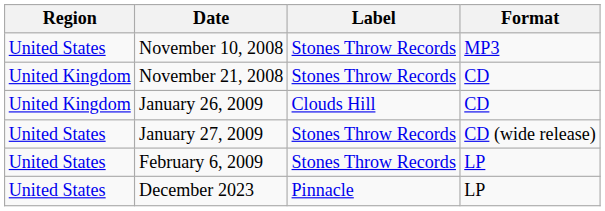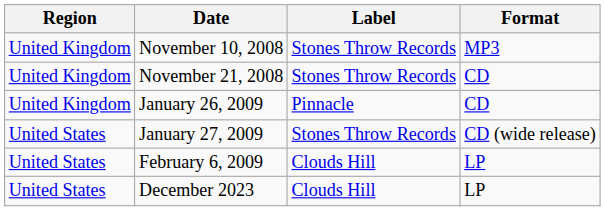November 10, 2008 | Region: United States -> United Kingdom
January 26, 2009 | Label: Clouds Hill -> Pinnacle
February 6, 2009 | Label: Stones Throw Records -> Clouds Hill
December 2023 | Label: Pinnacle -> Clouds Hill
